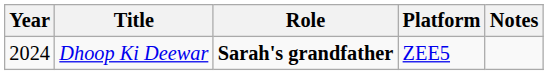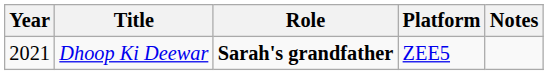Dhoop Ki Deewar | Year: 2024 -> 2021
